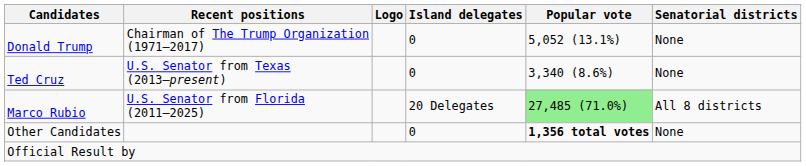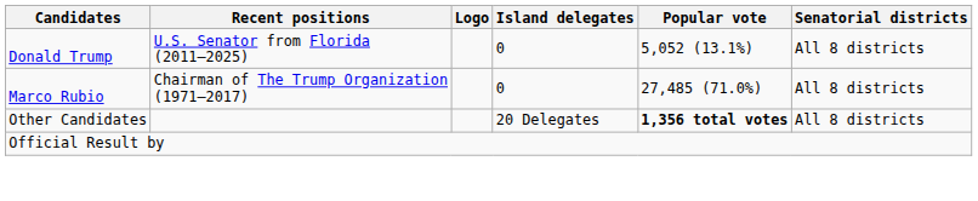Donald Trump | Recent positions: Chairman of The Trump Organization (1971–2017) -> U.S. Senator from Florida (2011–2025)
Donald Trump | Senatorial districts: None -> All 8 districts
- row: Ted Cruz | U.S. Senator from Texas (2013–present) | 0 | 3,340 (8.6%) | None
Marco Rubio | Recent positions: U.S. Senator from Florida (2011–2025) -> Chairman of The Trump Organization (1971–2017)
Marco Rubio | Island delegates: 20 Delegates -> 0
Marco Rubio | Popular vote: lightgreen background -> no background
Other Candidates | Island delegates: 0 -> 20 Delegates
Other Candidates | Senatorial districts: None -> All 8 districts
